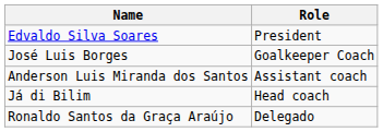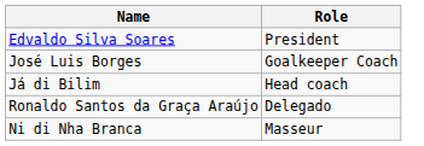- row: Anderson Luis Miranda dos Santos | Assistant coach
+ row: Ni di Nha Branca | Masseur
